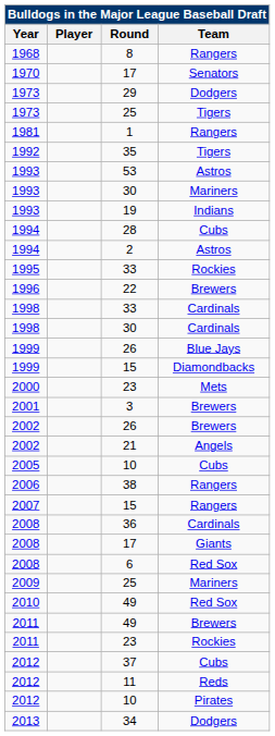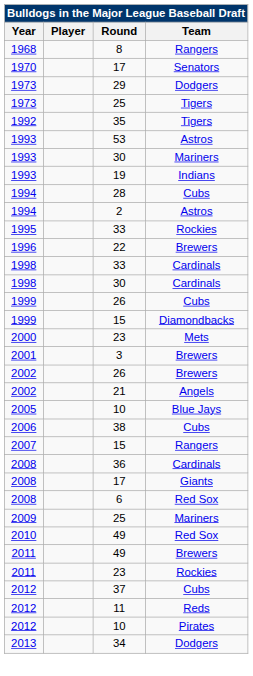- row: 1981 | 1 | Rangers
1999 / 26 | Team: Blue Jays -> Cubs
2005 / 10 | Team: Cubs -> Blue Jays
38 | Team: Rangers -> Cubs
